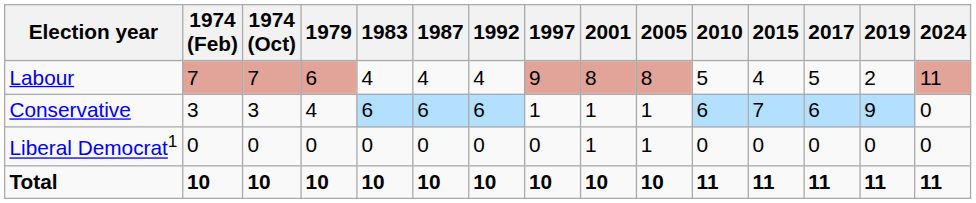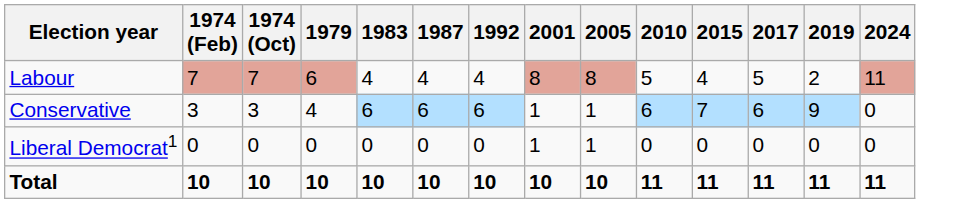- column: 1997 | 9 | 1 | 0 | 10
